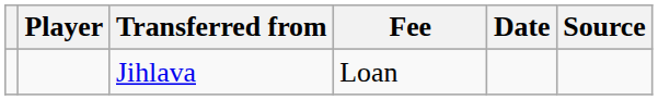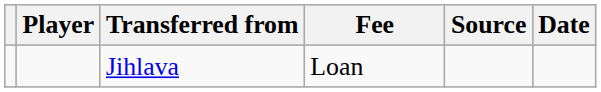columns swapped: Date <-> Source
